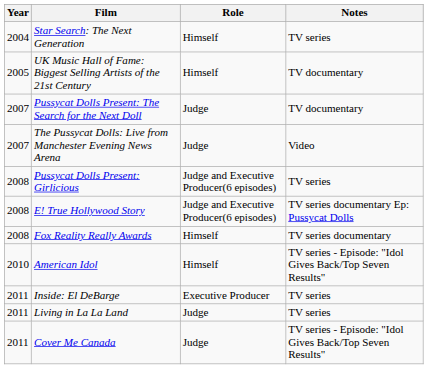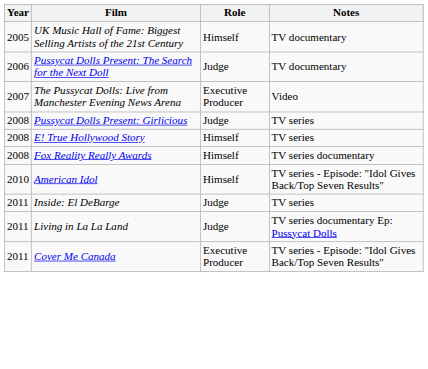- row: 2004 | Star Search: The Next Generation | Himself | TV series
Pussycat Dolls Present: The Search for the Next Doll | Year: 2007 -> 2006
The Pussycat Dolls: Live from Manchester Evening News Arena | Role: Judge -> Executive Producer
Pussycat Dolls Present: Girlicious | Role: Judge and Executive Producer(6 episodes) -> Judge
E! True Hollywood Story | Role: Judge and Executive Producer(6 episodes) -> Himself
E! True Hollywood Story | Notes: TV series documentary Ep: Pussycat Dolls -> TV series
Inside: El DeBarge | Role: Executive Producer -> Judge
Living in La La Land | Notes: TV series -> TV series documentary Ep: Pussycat Dolls
Cover Me Canada | Role: Judge -> Executive Producer
